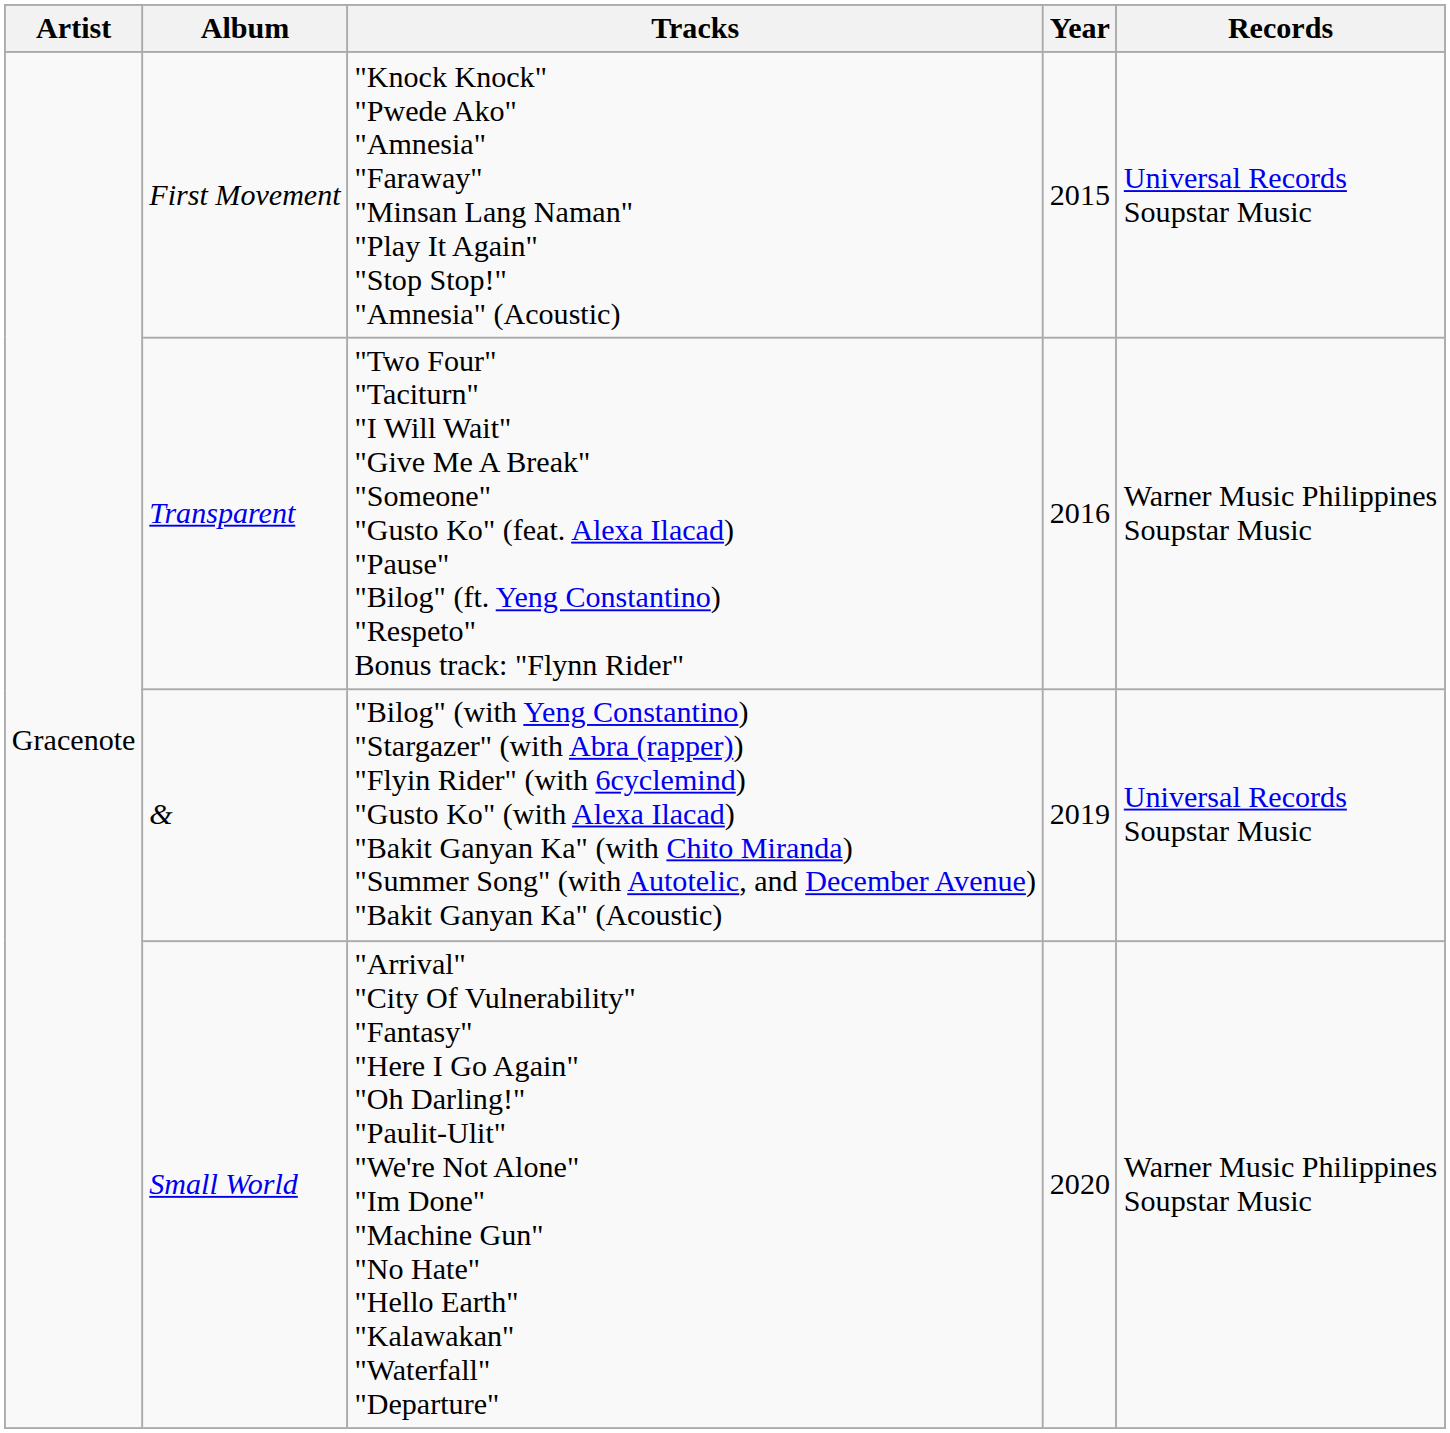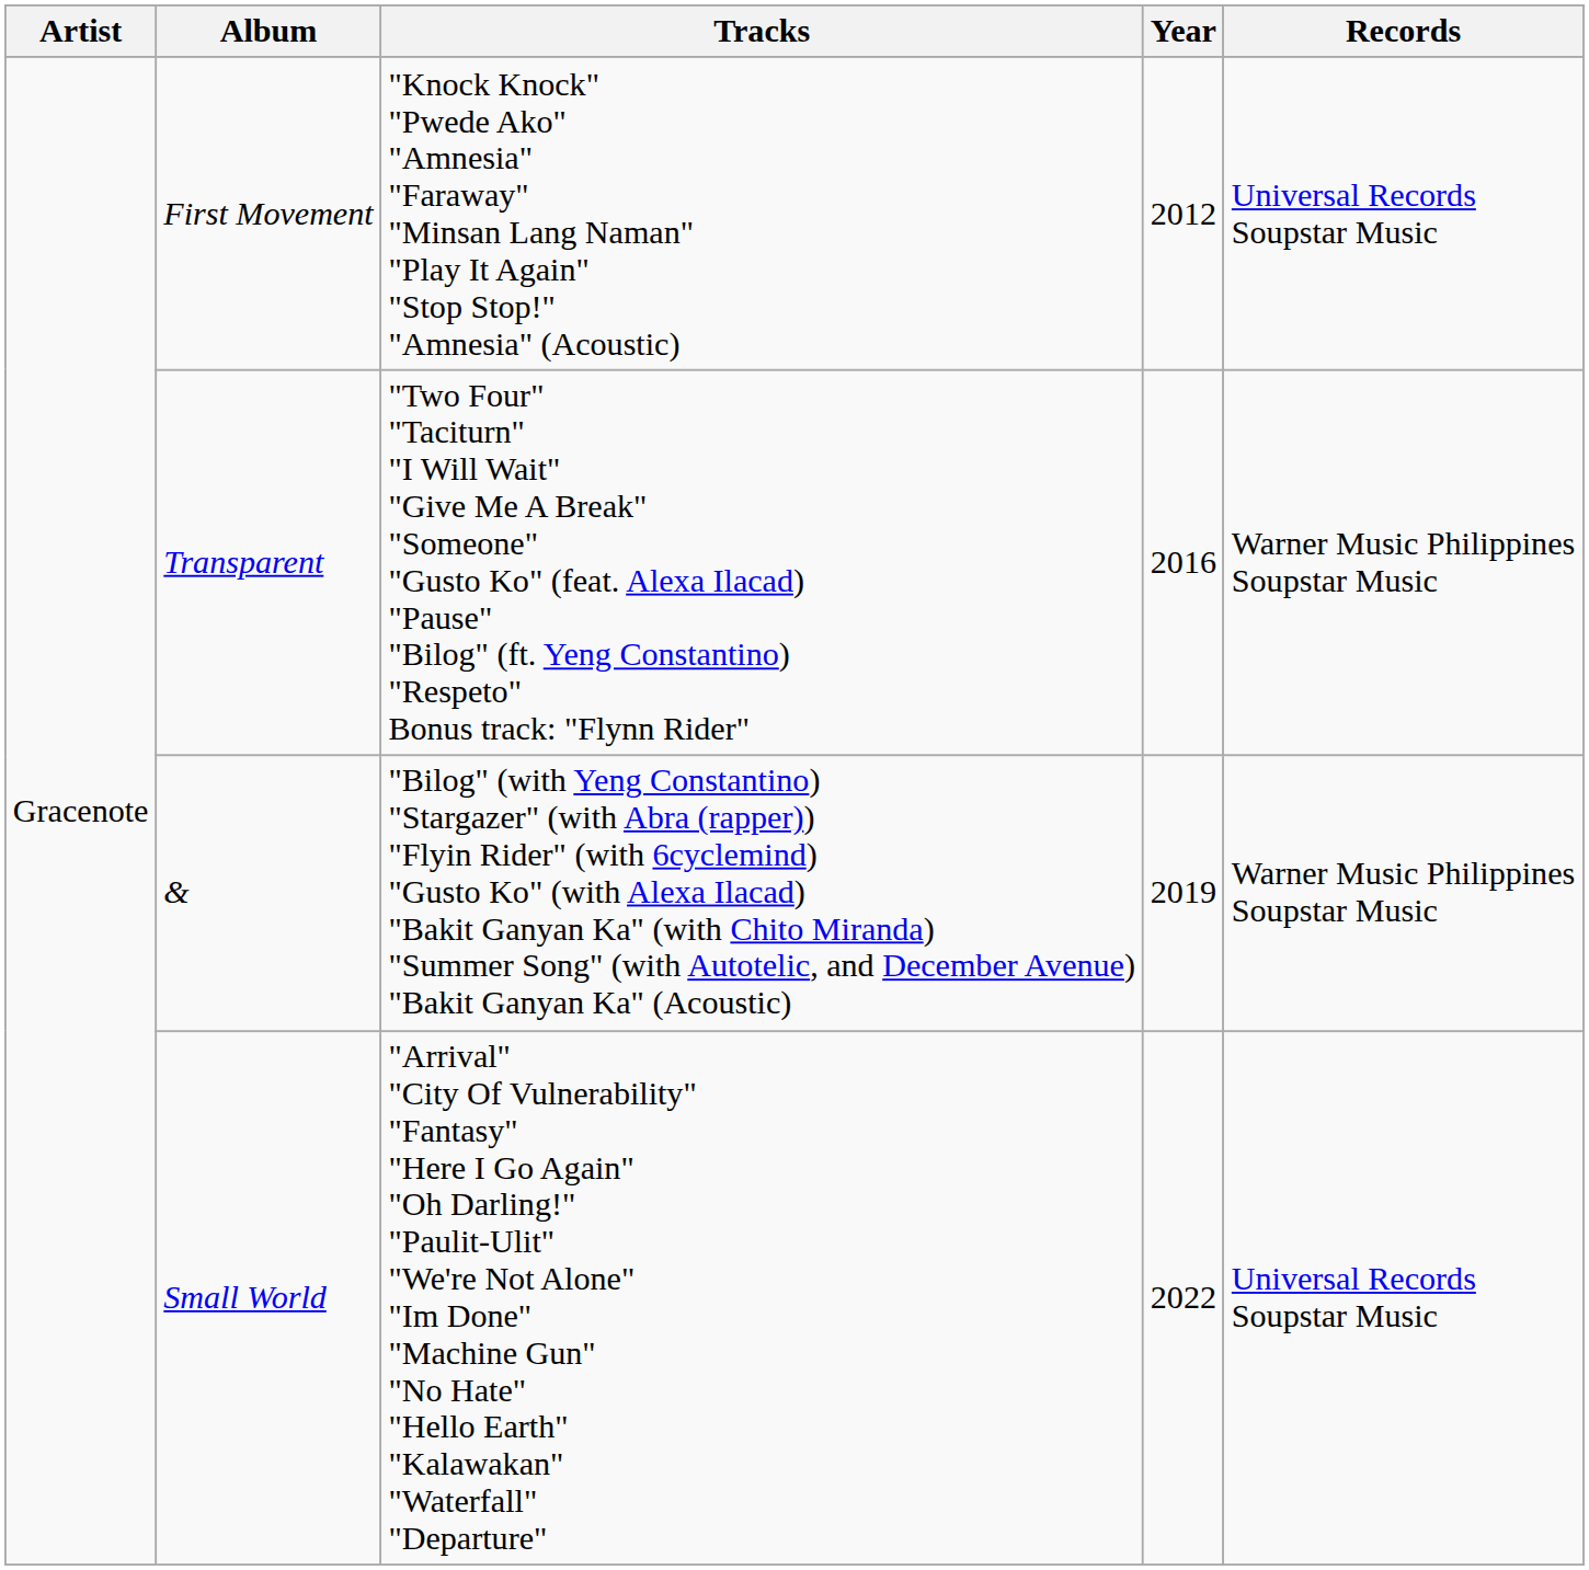First Movement | Year: 2015 -> 2012
& | Records: Universal Records Soupstar Music -> Warner Music Philippines Soupstar Music
Small World | Year: 2020 -> 2022
Small World | Records: Warner Music Philippines Soupstar Music -> Universal Records Soupstar Music
